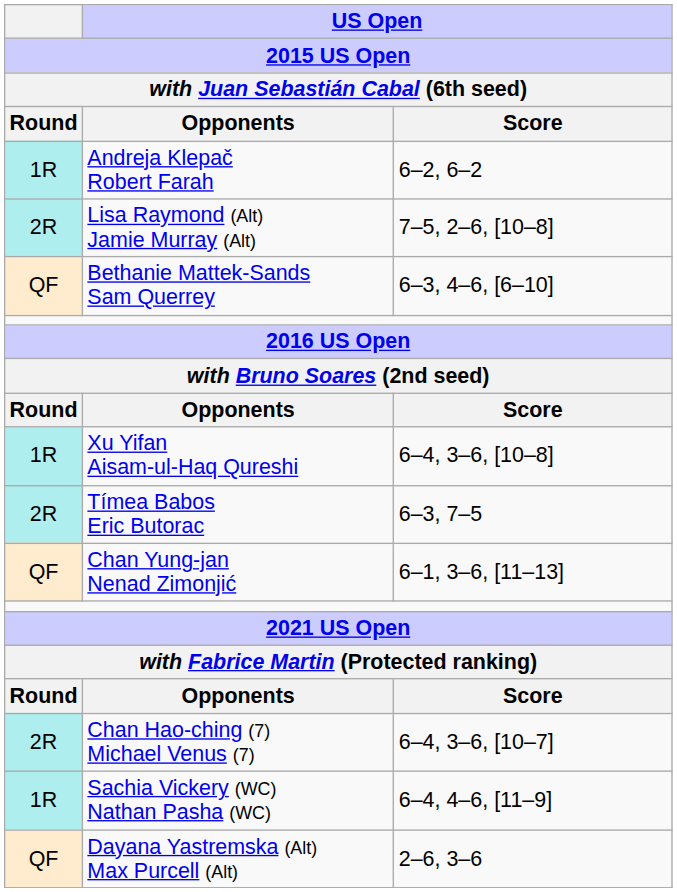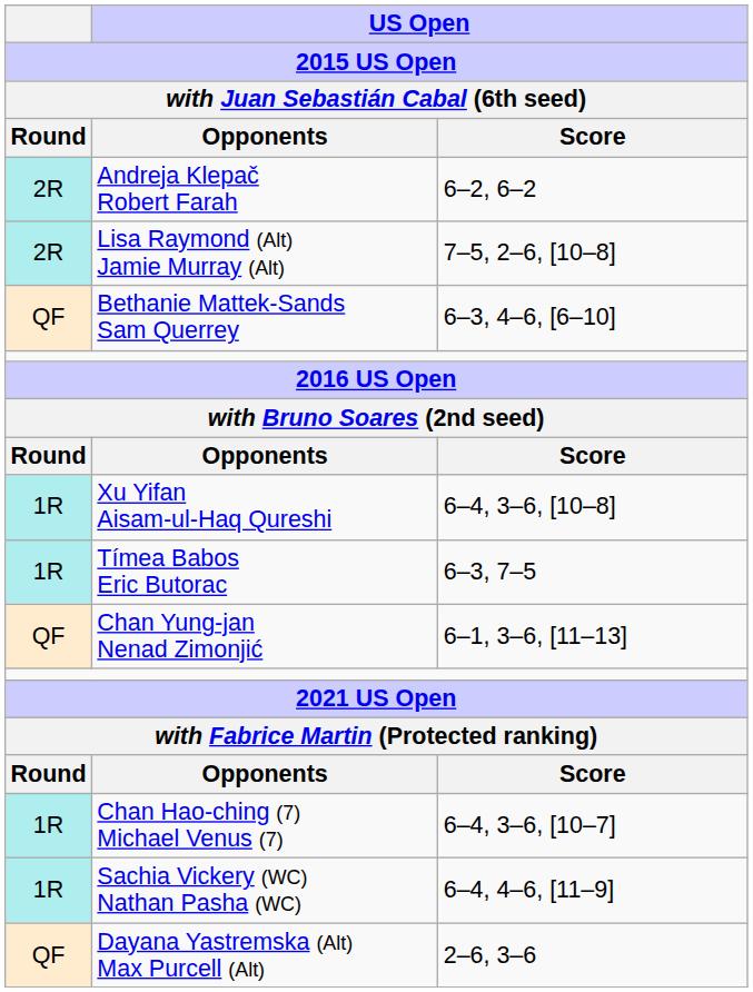Andreja Klepač Robert Farah | 2015 US Open / with Juan Sebastián Cabal (6th seed) / Round: 1R -> 2R
Tímea Babos Eric Butorac | 2015 US Open / with Juan Sebastián Cabal (6th seed) / Round: 2R -> 1R
Chan Hao-ching (7) Michael Venus (7) | 2015 US Open / with Juan Sebastián Cabal (6th seed) / Round: 2R -> 1R
